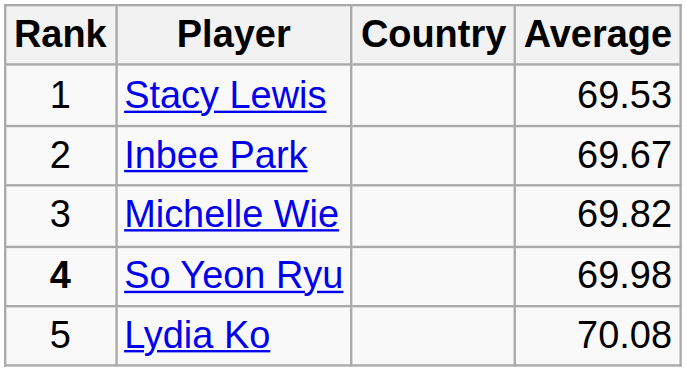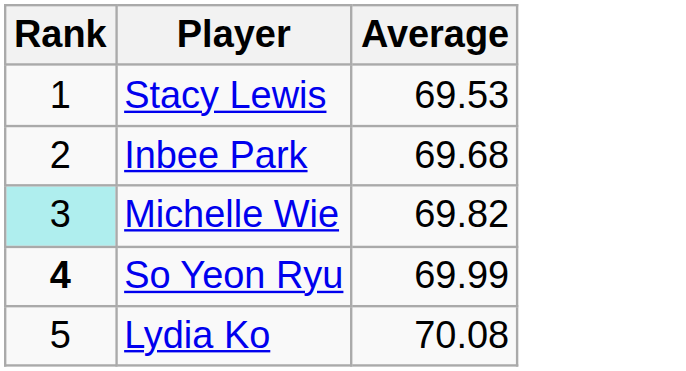- column: Country
Inbee Park | Average: 69.67 -> 69.68
Michelle Wie | Rank: no background -> paleturquoise background
So Yeon Ryu | Average: 69.98 -> 69.99
